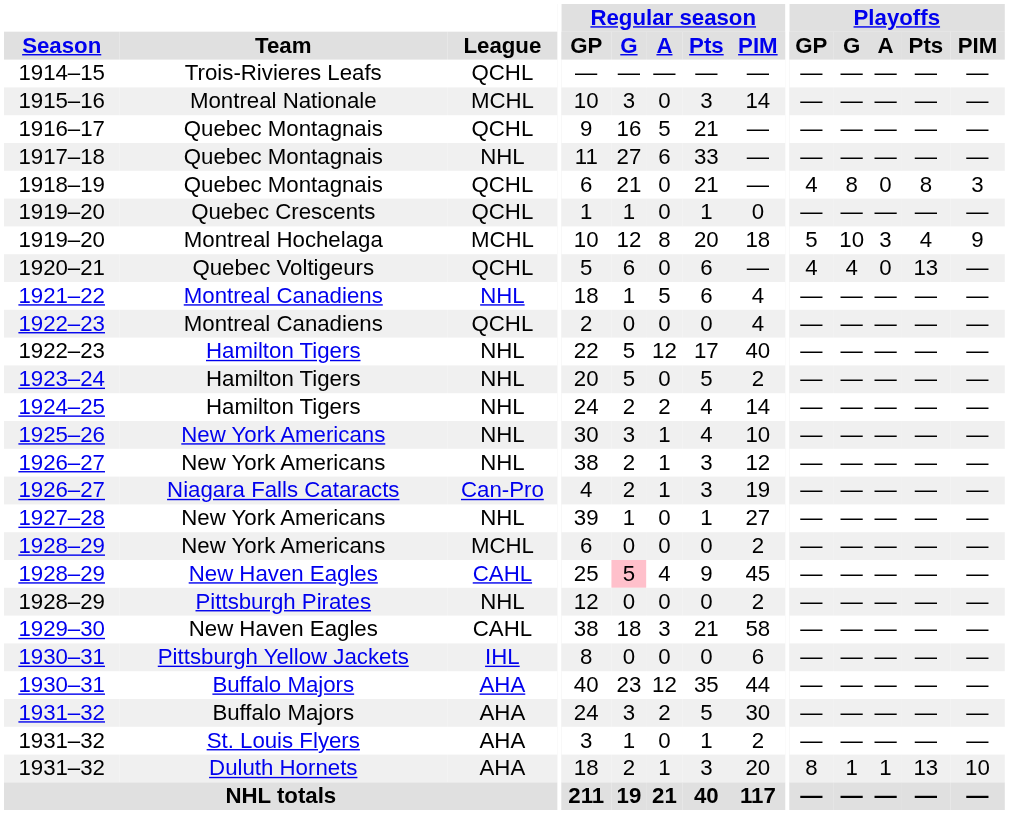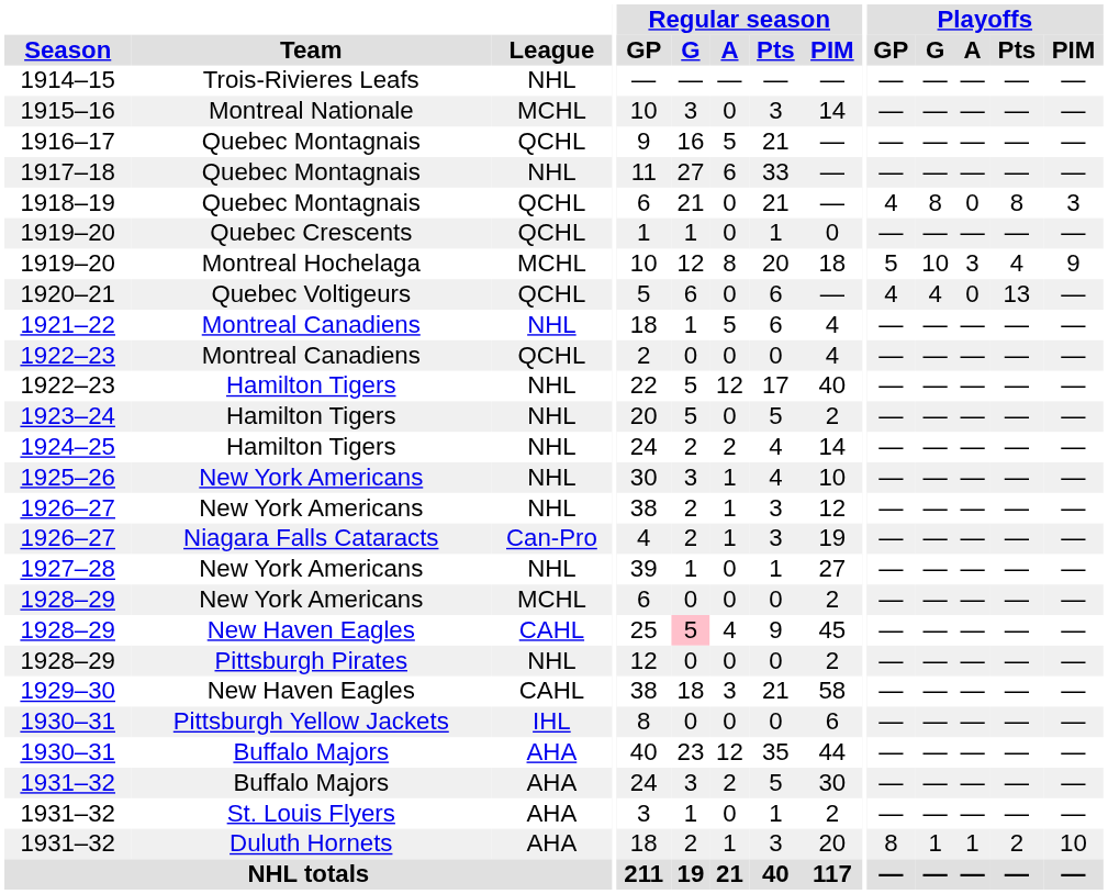1914–15 | League: QCHL -> NHL
1931–32 / Duluth Hornets | Playoffs / Pts: 13 -> 2
